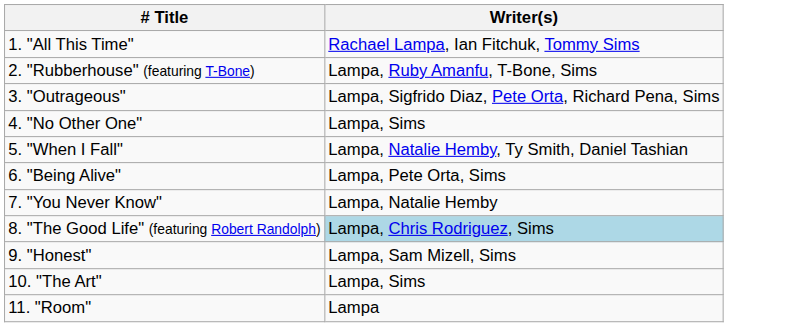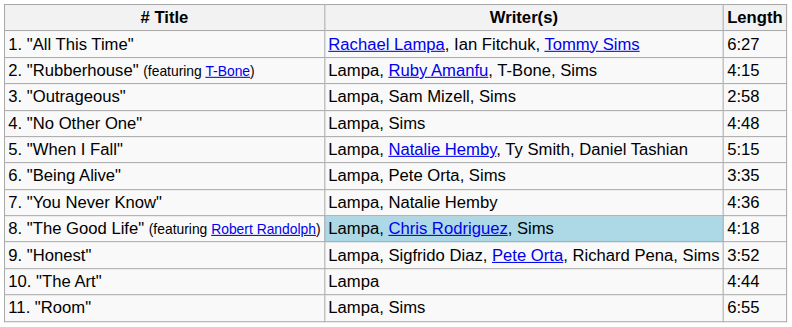+ column: Length | 6:27 | 4:15 | 2:58 | 4:48 | 5:15 | 3:35 | 4:36 | 4:18 | 3:52 | 4:44 | 6:55
3. "Outrageous" | Writer(s): Lampa, Sigfrido Diaz, Pete Orta, Richard Pena, Sims -> Lampa, Sam Mizell, Sims
9. "Honest" | Writer(s): Lampa, Sam Mizell, Sims -> Lampa, Sigfrido Diaz, Pete Orta, Richard Pena, Sims
10. "The Art" | Writer(s): Lampa, Sims -> Lampa
11. "Room" | Writer(s): Lampa -> Lampa, Sims
